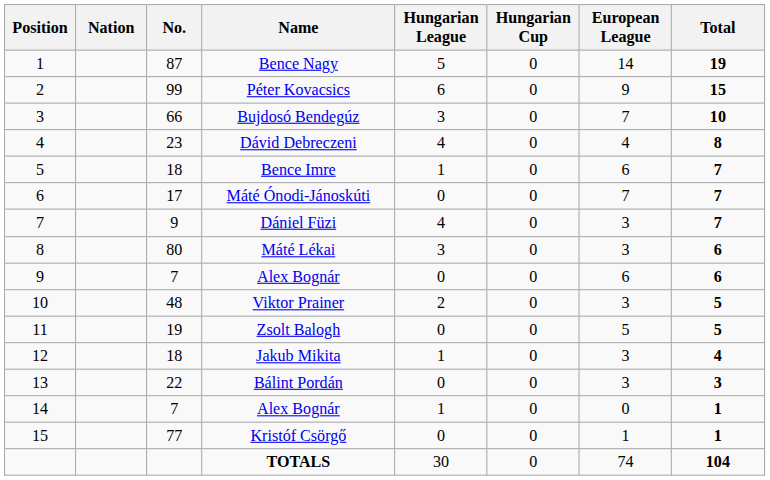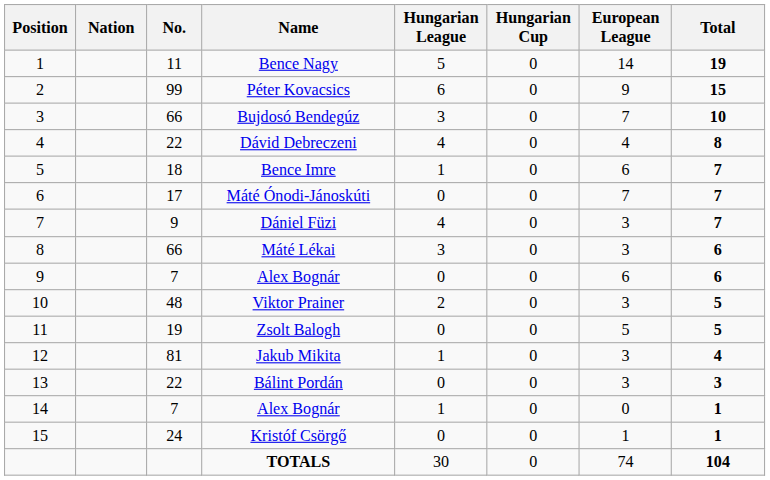Bence Nagy | No.: 87 -> 11
Dávid Debreczeni | No.: 23 -> 22
Máté Lékai | No.: 80 -> 66
Jakub Mikita | No.: 18 -> 81
Kristóf Csörgő | No.: 77 -> 24
